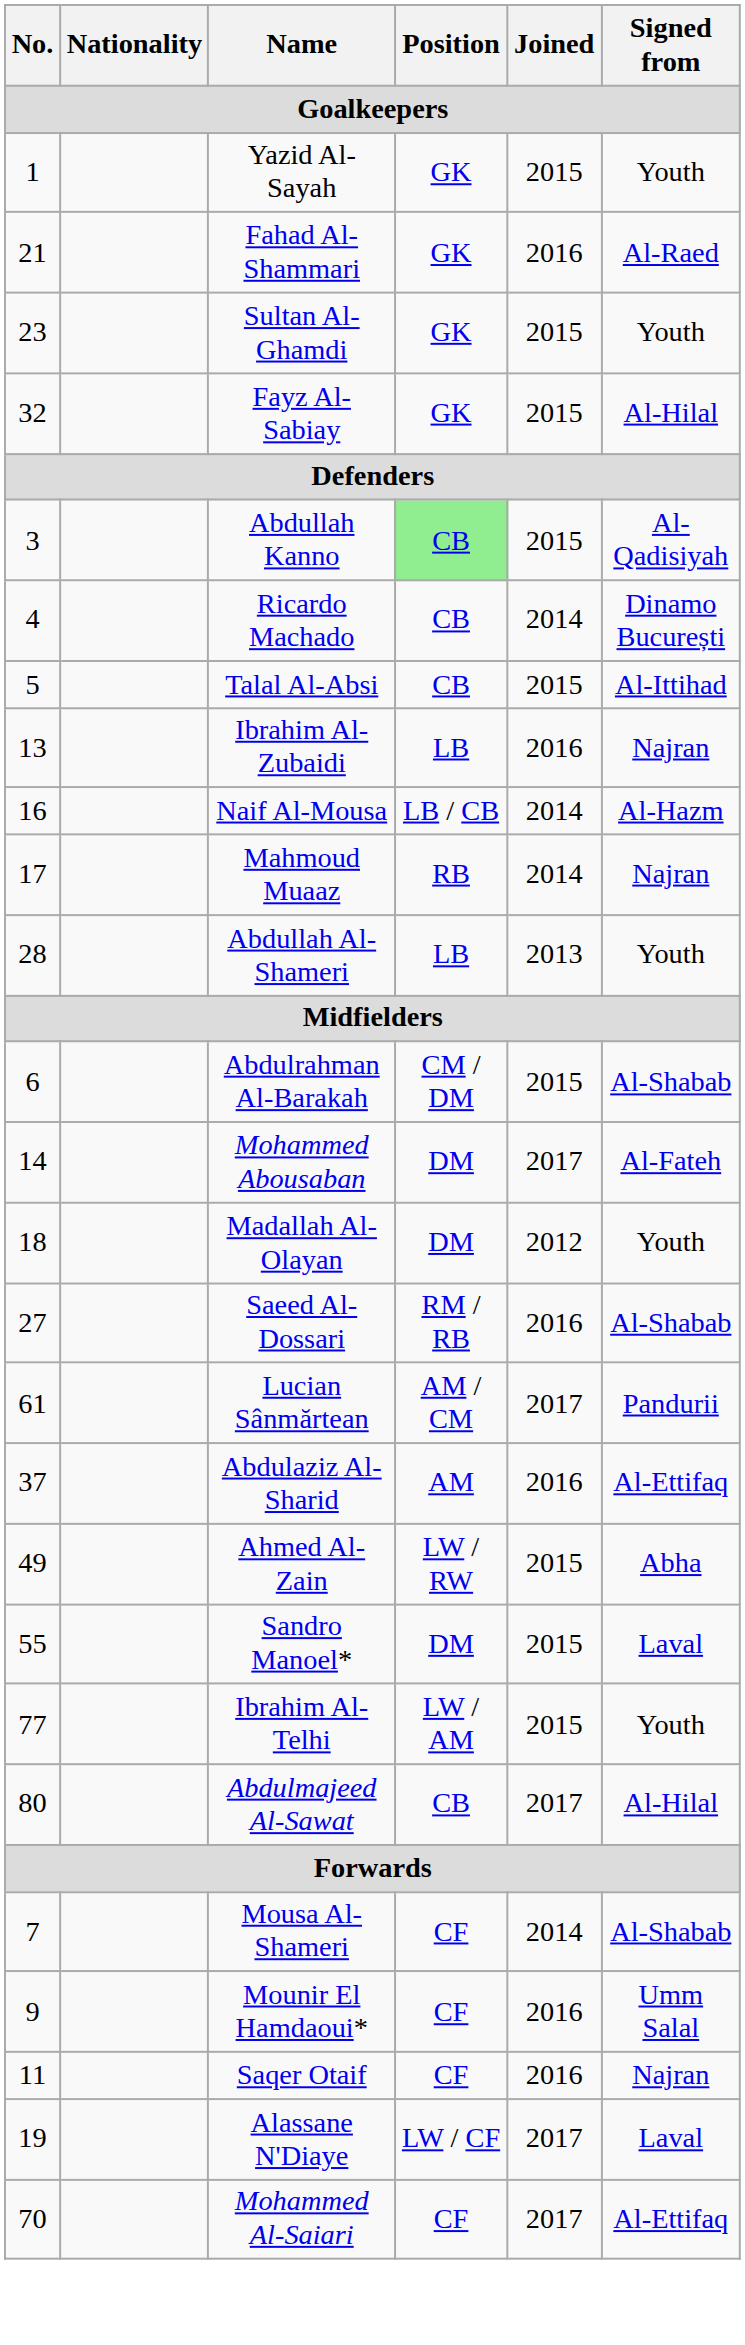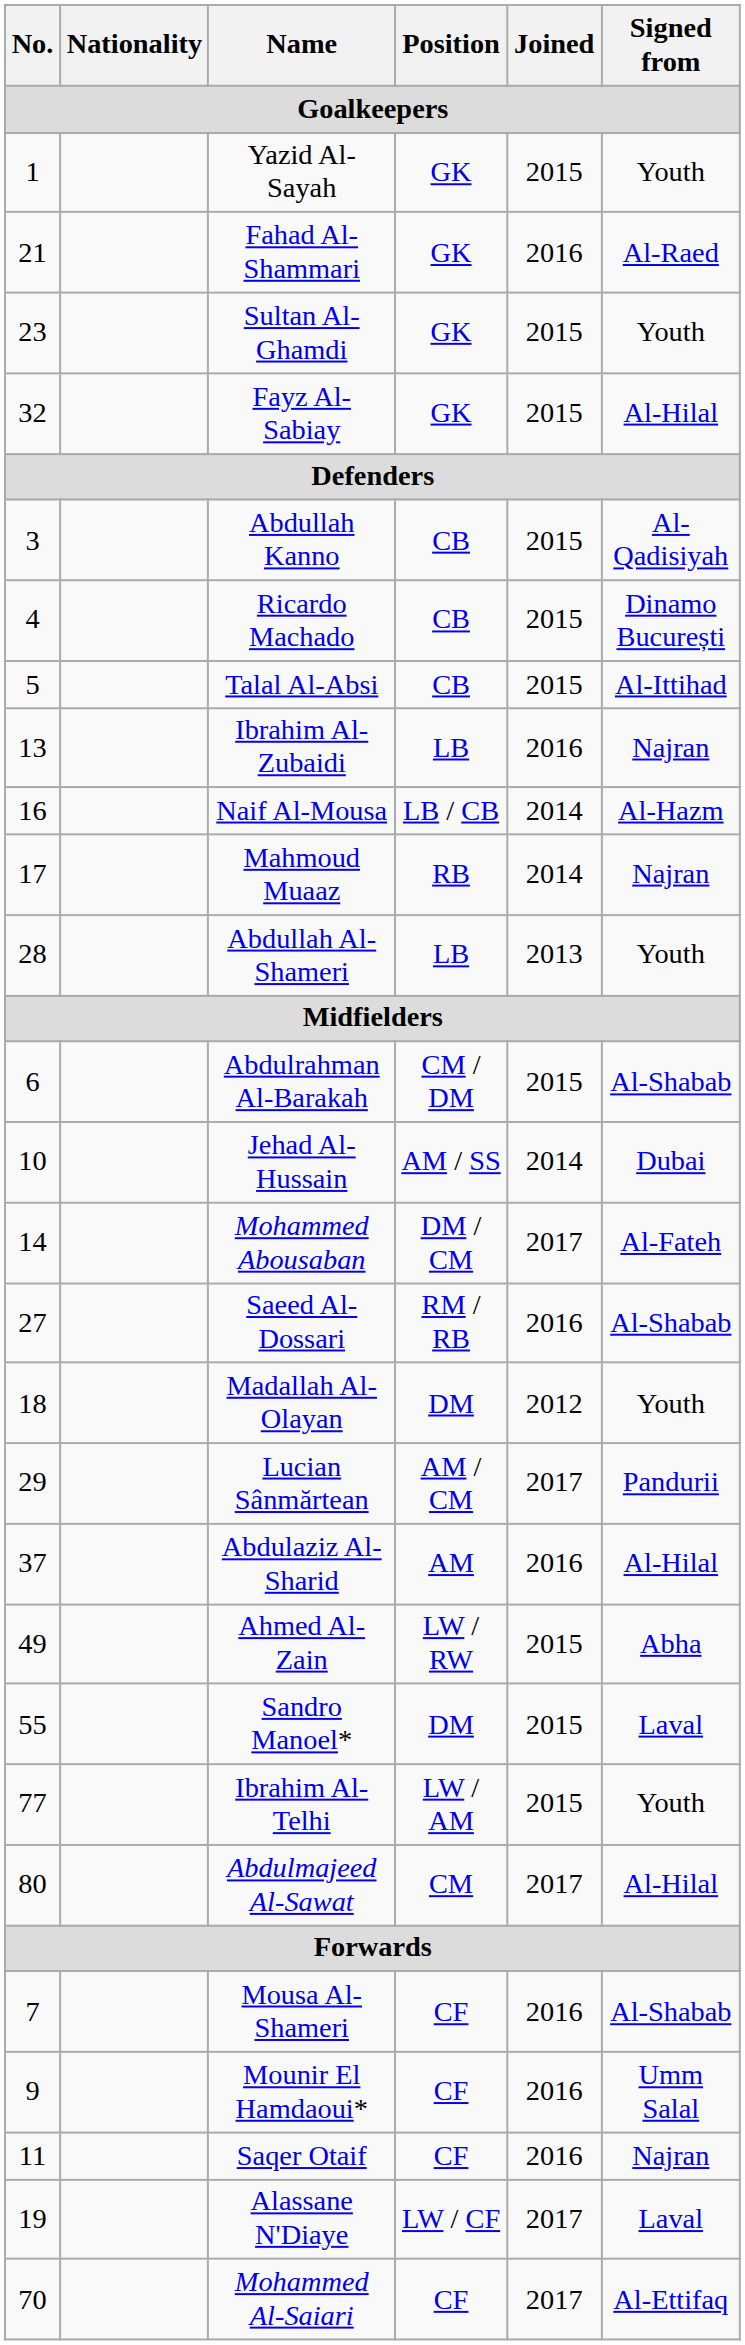Abdullah Kanno | Position: lightgreen background -> no background
Ricardo Machado | Joined: 2014 -> 2015
+ row: 10 | Jehad Al-Hussain | AM / SS | 2014 | Dubai
Mohammed Abousaban | Position: DM -> DM / CM
rows swapped: Madallah Al-Olayan <-> Saeed Al-Dossari
Lucian Sânmărtean | No.: 61 -> 29
Abdulaziz Al-Sharid | Signed from: Al-Ettifaq -> Al-Hilal
Abdulmajeed Al-Sawat | Position: CB -> CM
Mousa Al-Shameri | Joined: 2014 -> 2016
